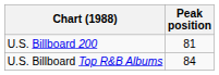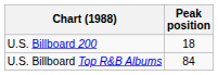U.S. Billboard 200 | Peak position: 81 -> 18
